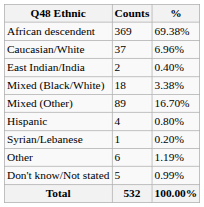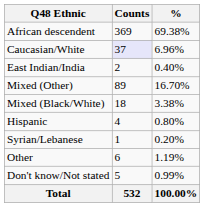Caucasian/White | Counts: no background -> lavender background
rows swapped: Mixed (Black/White) <-> Mixed (Other)
